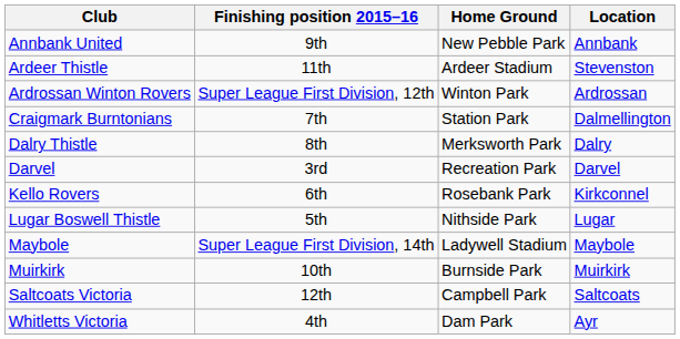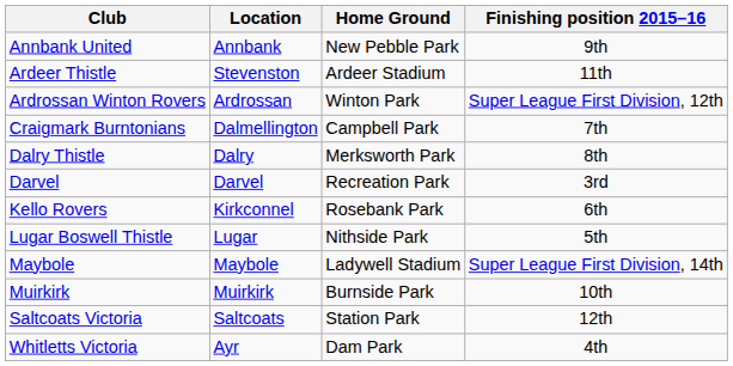columns swapped: Location <-> Finishing position 2015–16
Craigmark Burntonians | Home Ground: Station Park -> Campbell Park
Saltcoats Victoria | Home Ground: Campbell Park -> Station Park
